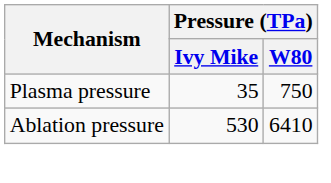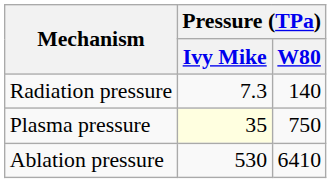+ row: Radiation pressure | 7.3 | 140
Plasma pressure | Pressure (TPa) / Ivy Mike: no background -> lightyellow background
